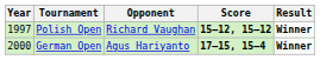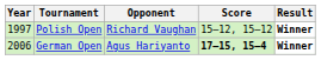Polish Open | Score: bold -> normal
German Open | Year: 2000 -> 2006
